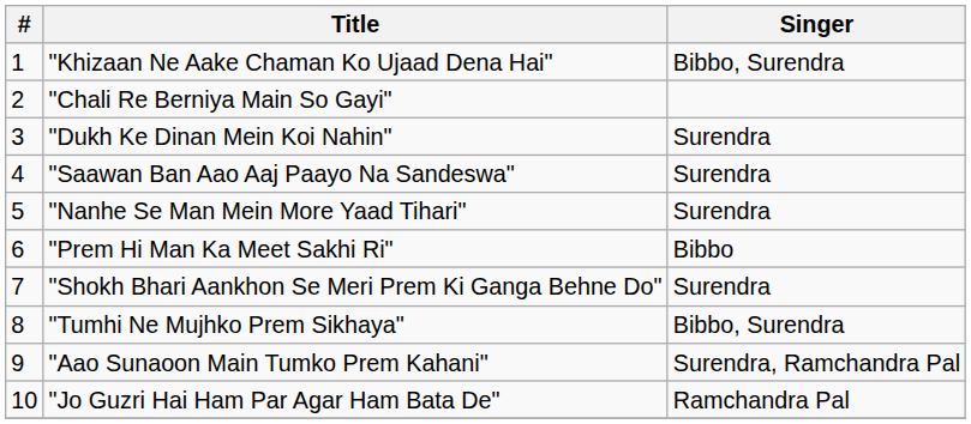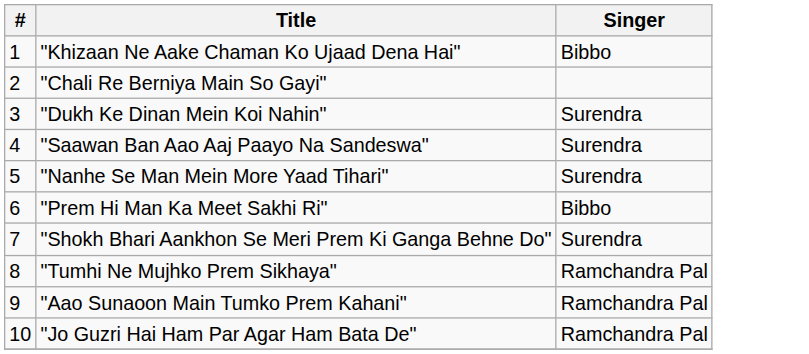"Khizaan Ne Aake Chaman Ko Ujaad Dena Hai" | Singer: Bibbo, Surendra -> Bibbo
"Tumhi Ne Mujhko Prem Sikhaya" | Singer: Bibbo, Surendra -> Ramchandra Pal
"Aao Sunaoon Main Tumko Prem Kahani" | Singer: Surendra, Ramchandra Pal -> Ramchandra Pal
